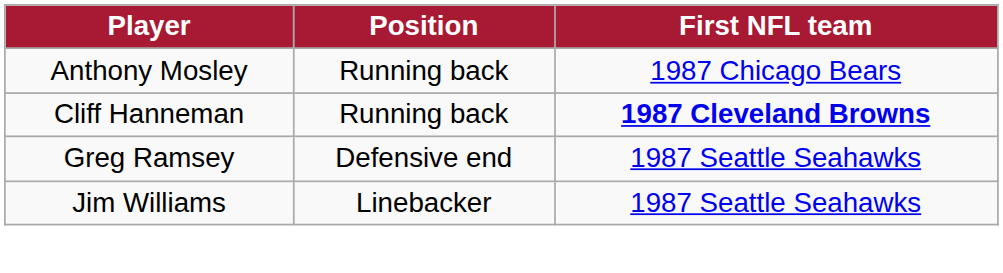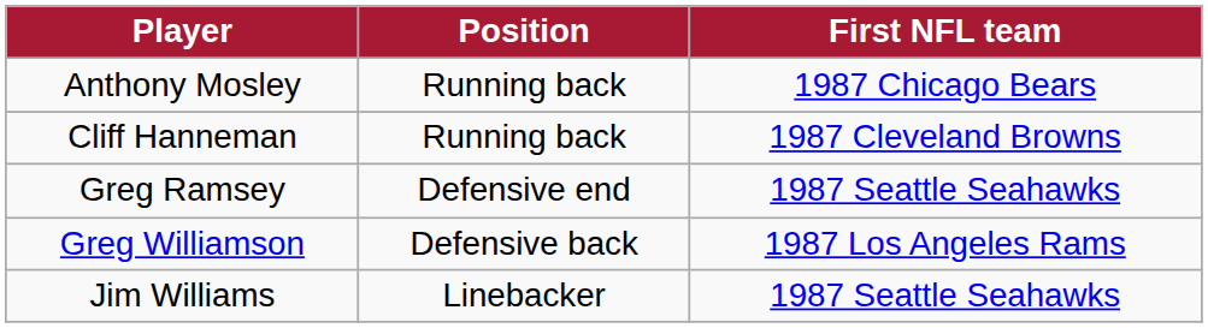Cliff Hanneman | First NFL team: bold -> normal
+ row: Greg Williamson | Defensive back | 1987 Los Angeles Rams
